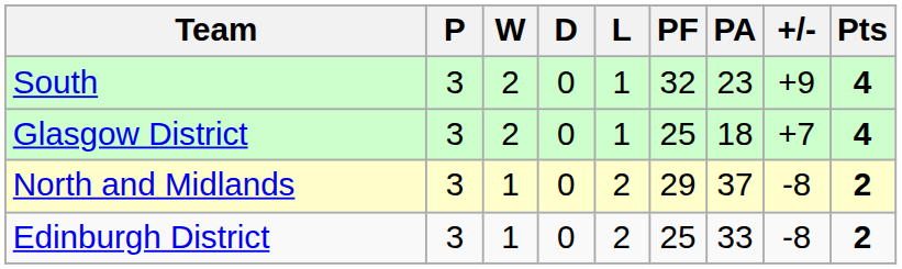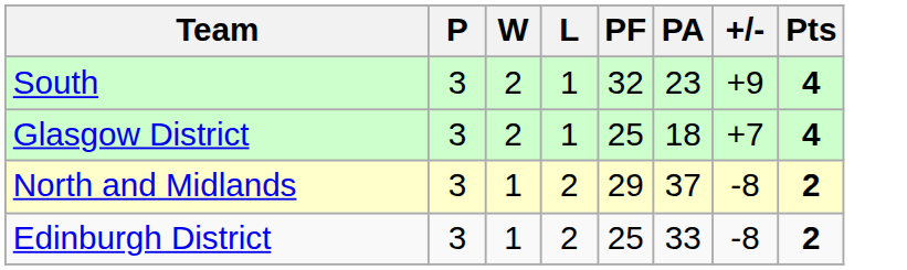- column: D | 0 | 0 | 0 | 0
